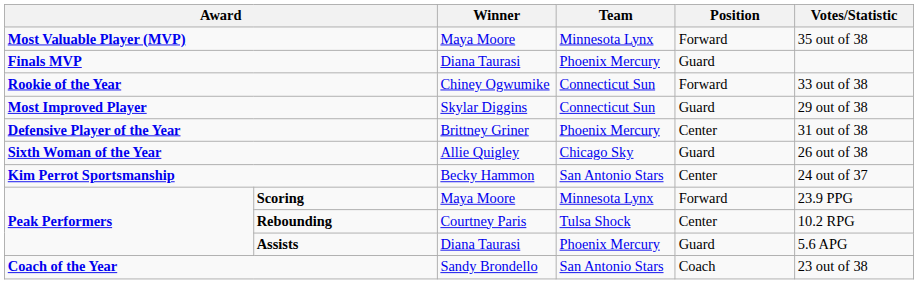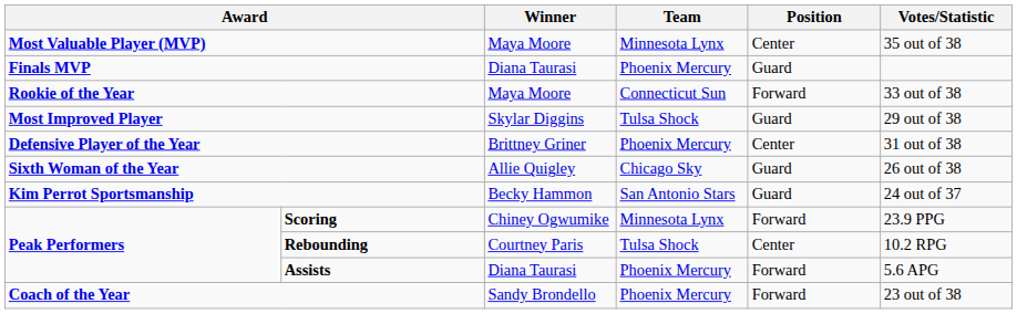Most Valuable Player (MVP) | Position: Forward -> Center
Rookie of the Year | Winner: Chiney Ogwumike -> Maya Moore
Most Improved Player | Team: Connecticut Sun -> Tulsa Shock
Kim Perrot Sportsmanship | Position: Center -> Guard
Scoring | Winner: Maya Moore -> Chiney Ogwumike
Assists | Position: Guard -> Forward
Coach of the Year | Team: San Antonio Stars -> Phoenix Mercury
Coach of the Year | Position: Coach -> Forward
